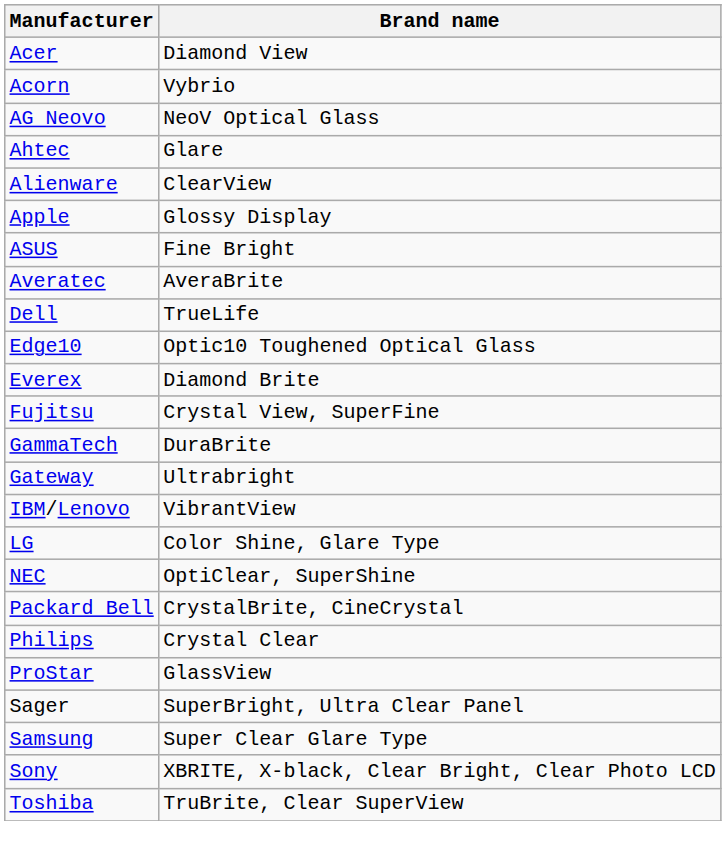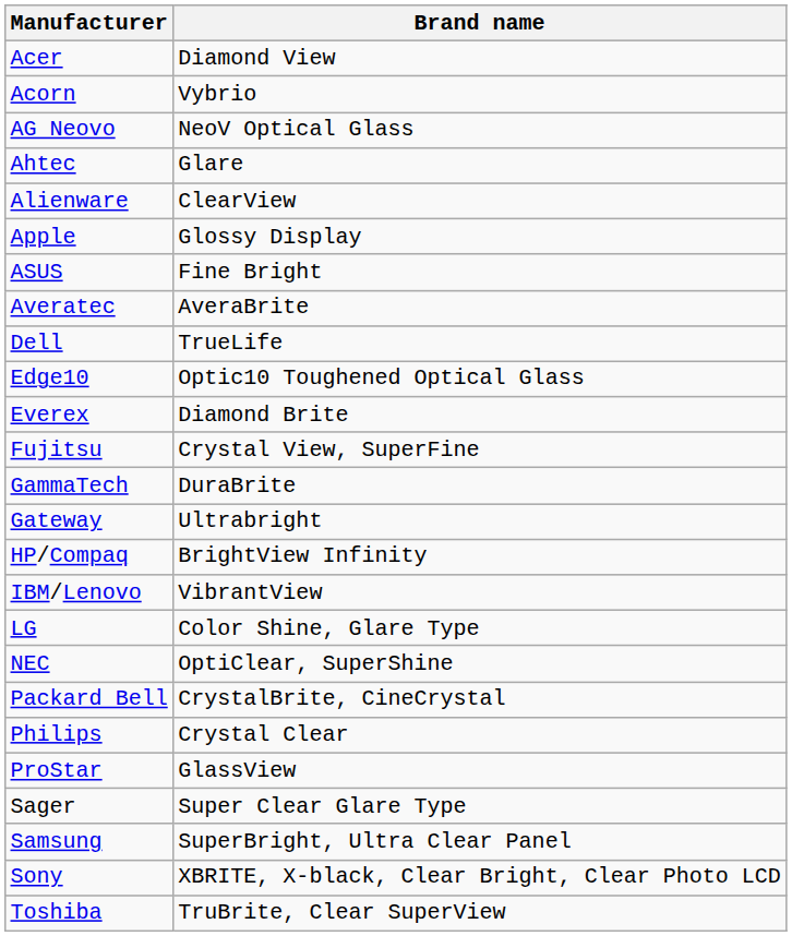+ row: HP/Compaq | BrightView Infinity
Sager | Brand name: SuperBright, Ultra Clear Panel -> Super Clear Glare Type
Samsung | Brand name: Super Clear Glare Type -> SuperBright, Ultra Clear Panel
